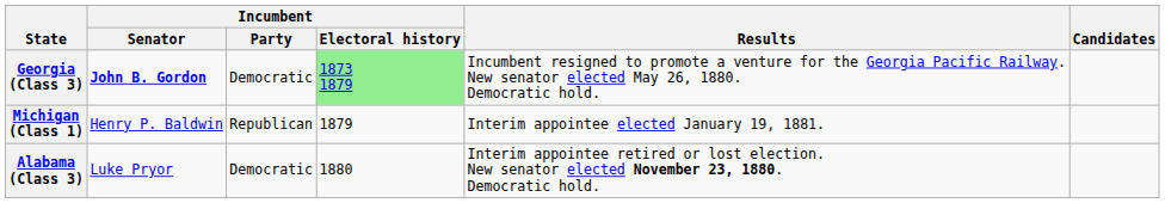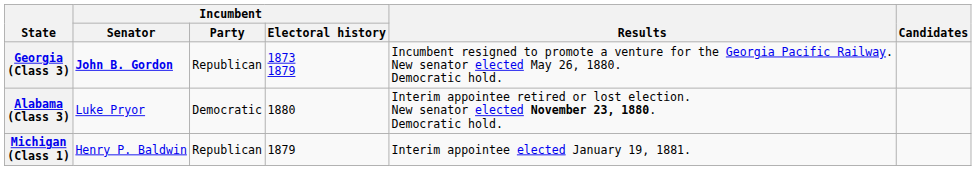Georgia (Class 3) | Incumbent / Party: Democratic -> Republican
Georgia (Class 3) | Incumbent / Electoral history: lightgreen background -> no background
rows swapped: Alabama (Class 3) <-> Michigan (Class 1)
